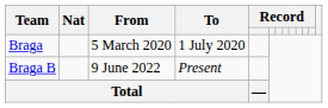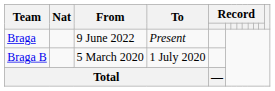Braga | From: 5 March 2020 -> 9 June 2022
Braga | To: 1 July 2020 -> Present
Braga B | From: 9 June 2022 -> 5 March 2020
Braga B | To: Present -> 1 July 2020
